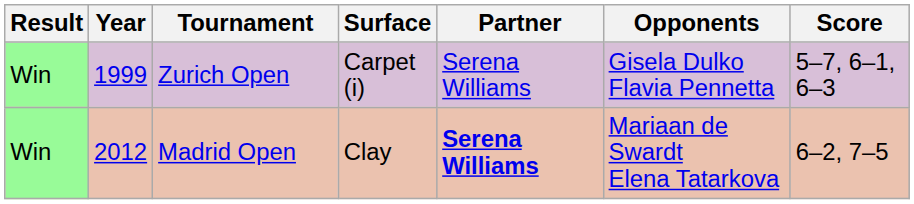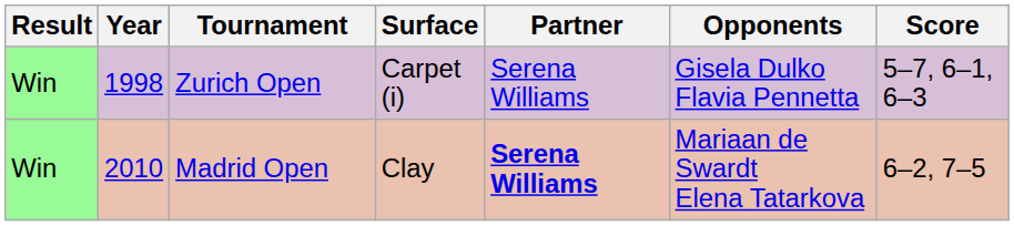Zurich Open | Year: 1999 -> 1998
Madrid Open | Year: 2012 -> 2010
